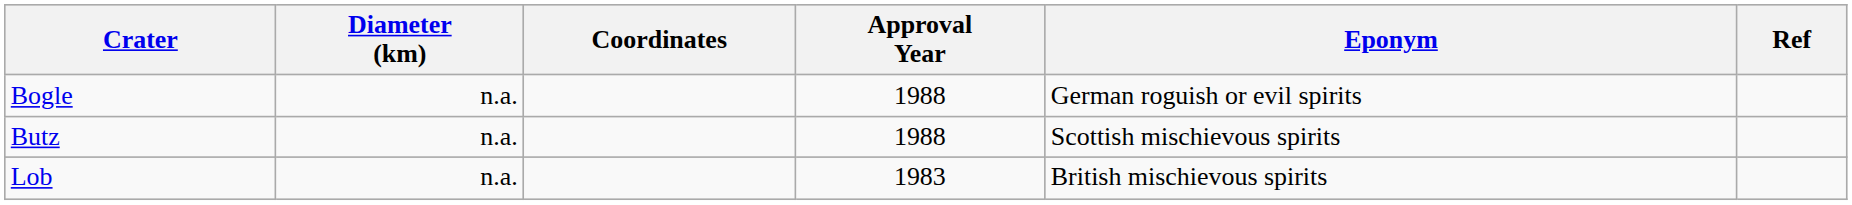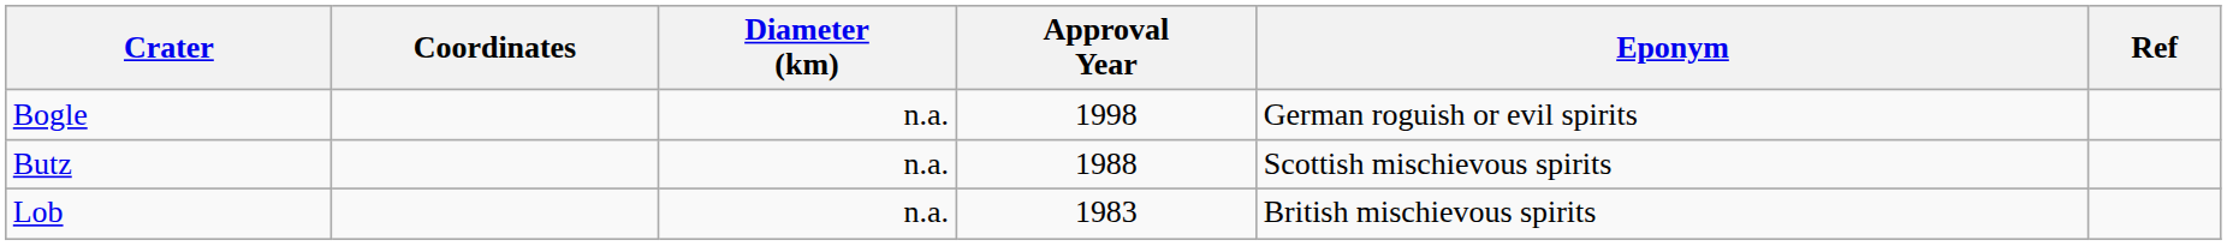columns swapped: Coordinates <-> Diameter (km)
Bogle | Approval Year: 1988 -> 1998
